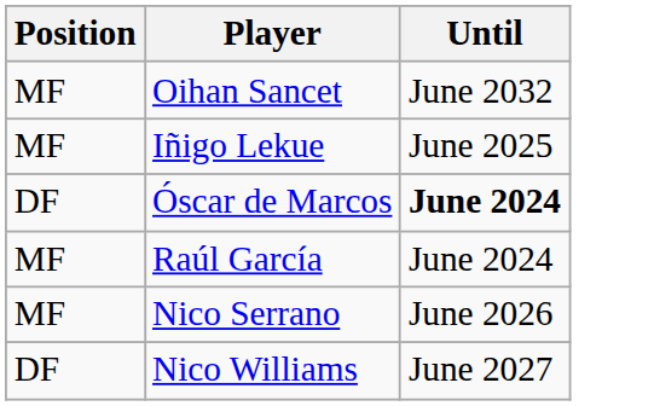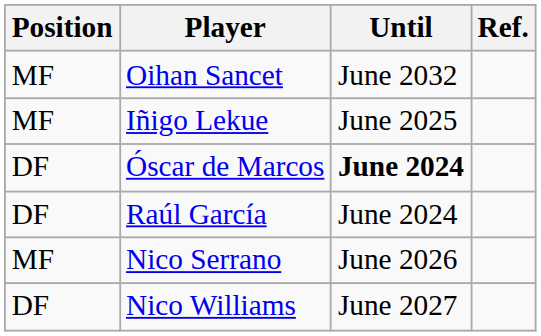+ column: Ref.
Raúl García | Position: MF -> DF
